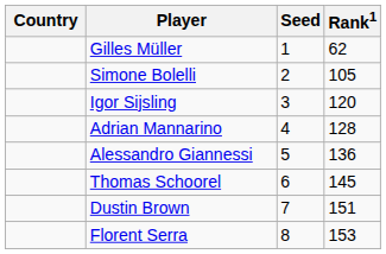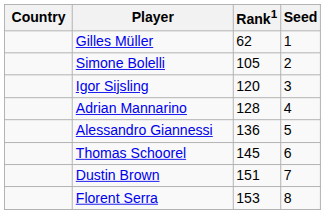columns swapped: Rank1 <-> Seed
